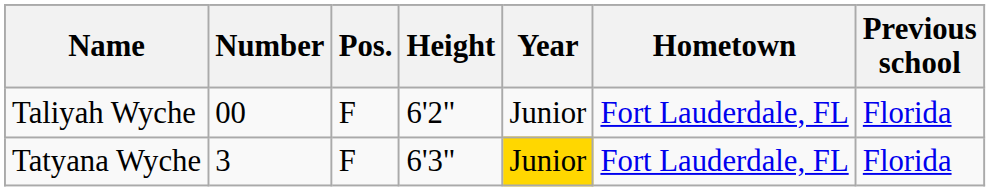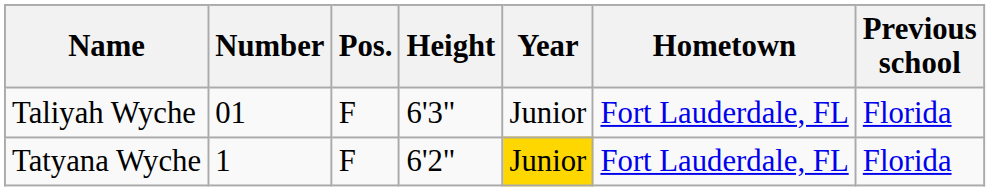Taliyah Wyche | Number: 00 -> 01
Taliyah Wyche | Height: 6'2" -> 6'3"
Tatyana Wyche | Number: 3 -> 1
Tatyana Wyche | Height: 6'3" -> 6'2"
